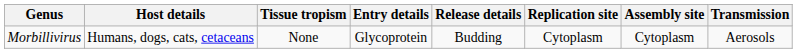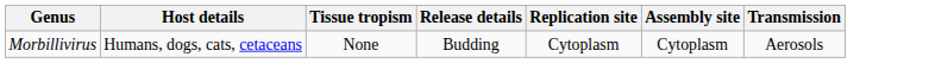- column: Entry details | Glycoprotein
